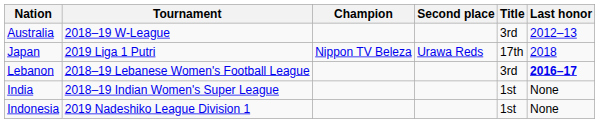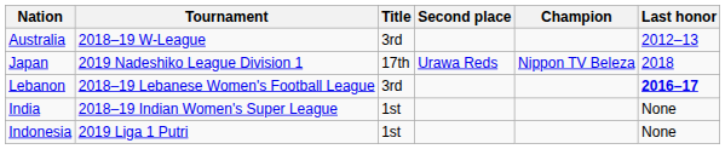columns swapped: Champion <-> Title
Japan | Tournament: 2019 Liga 1 Putri -> 2019 Nadeshiko League Division 1
Indonesia | Tournament: 2019 Nadeshiko League Division 1 -> 2019 Liga 1 Putri
